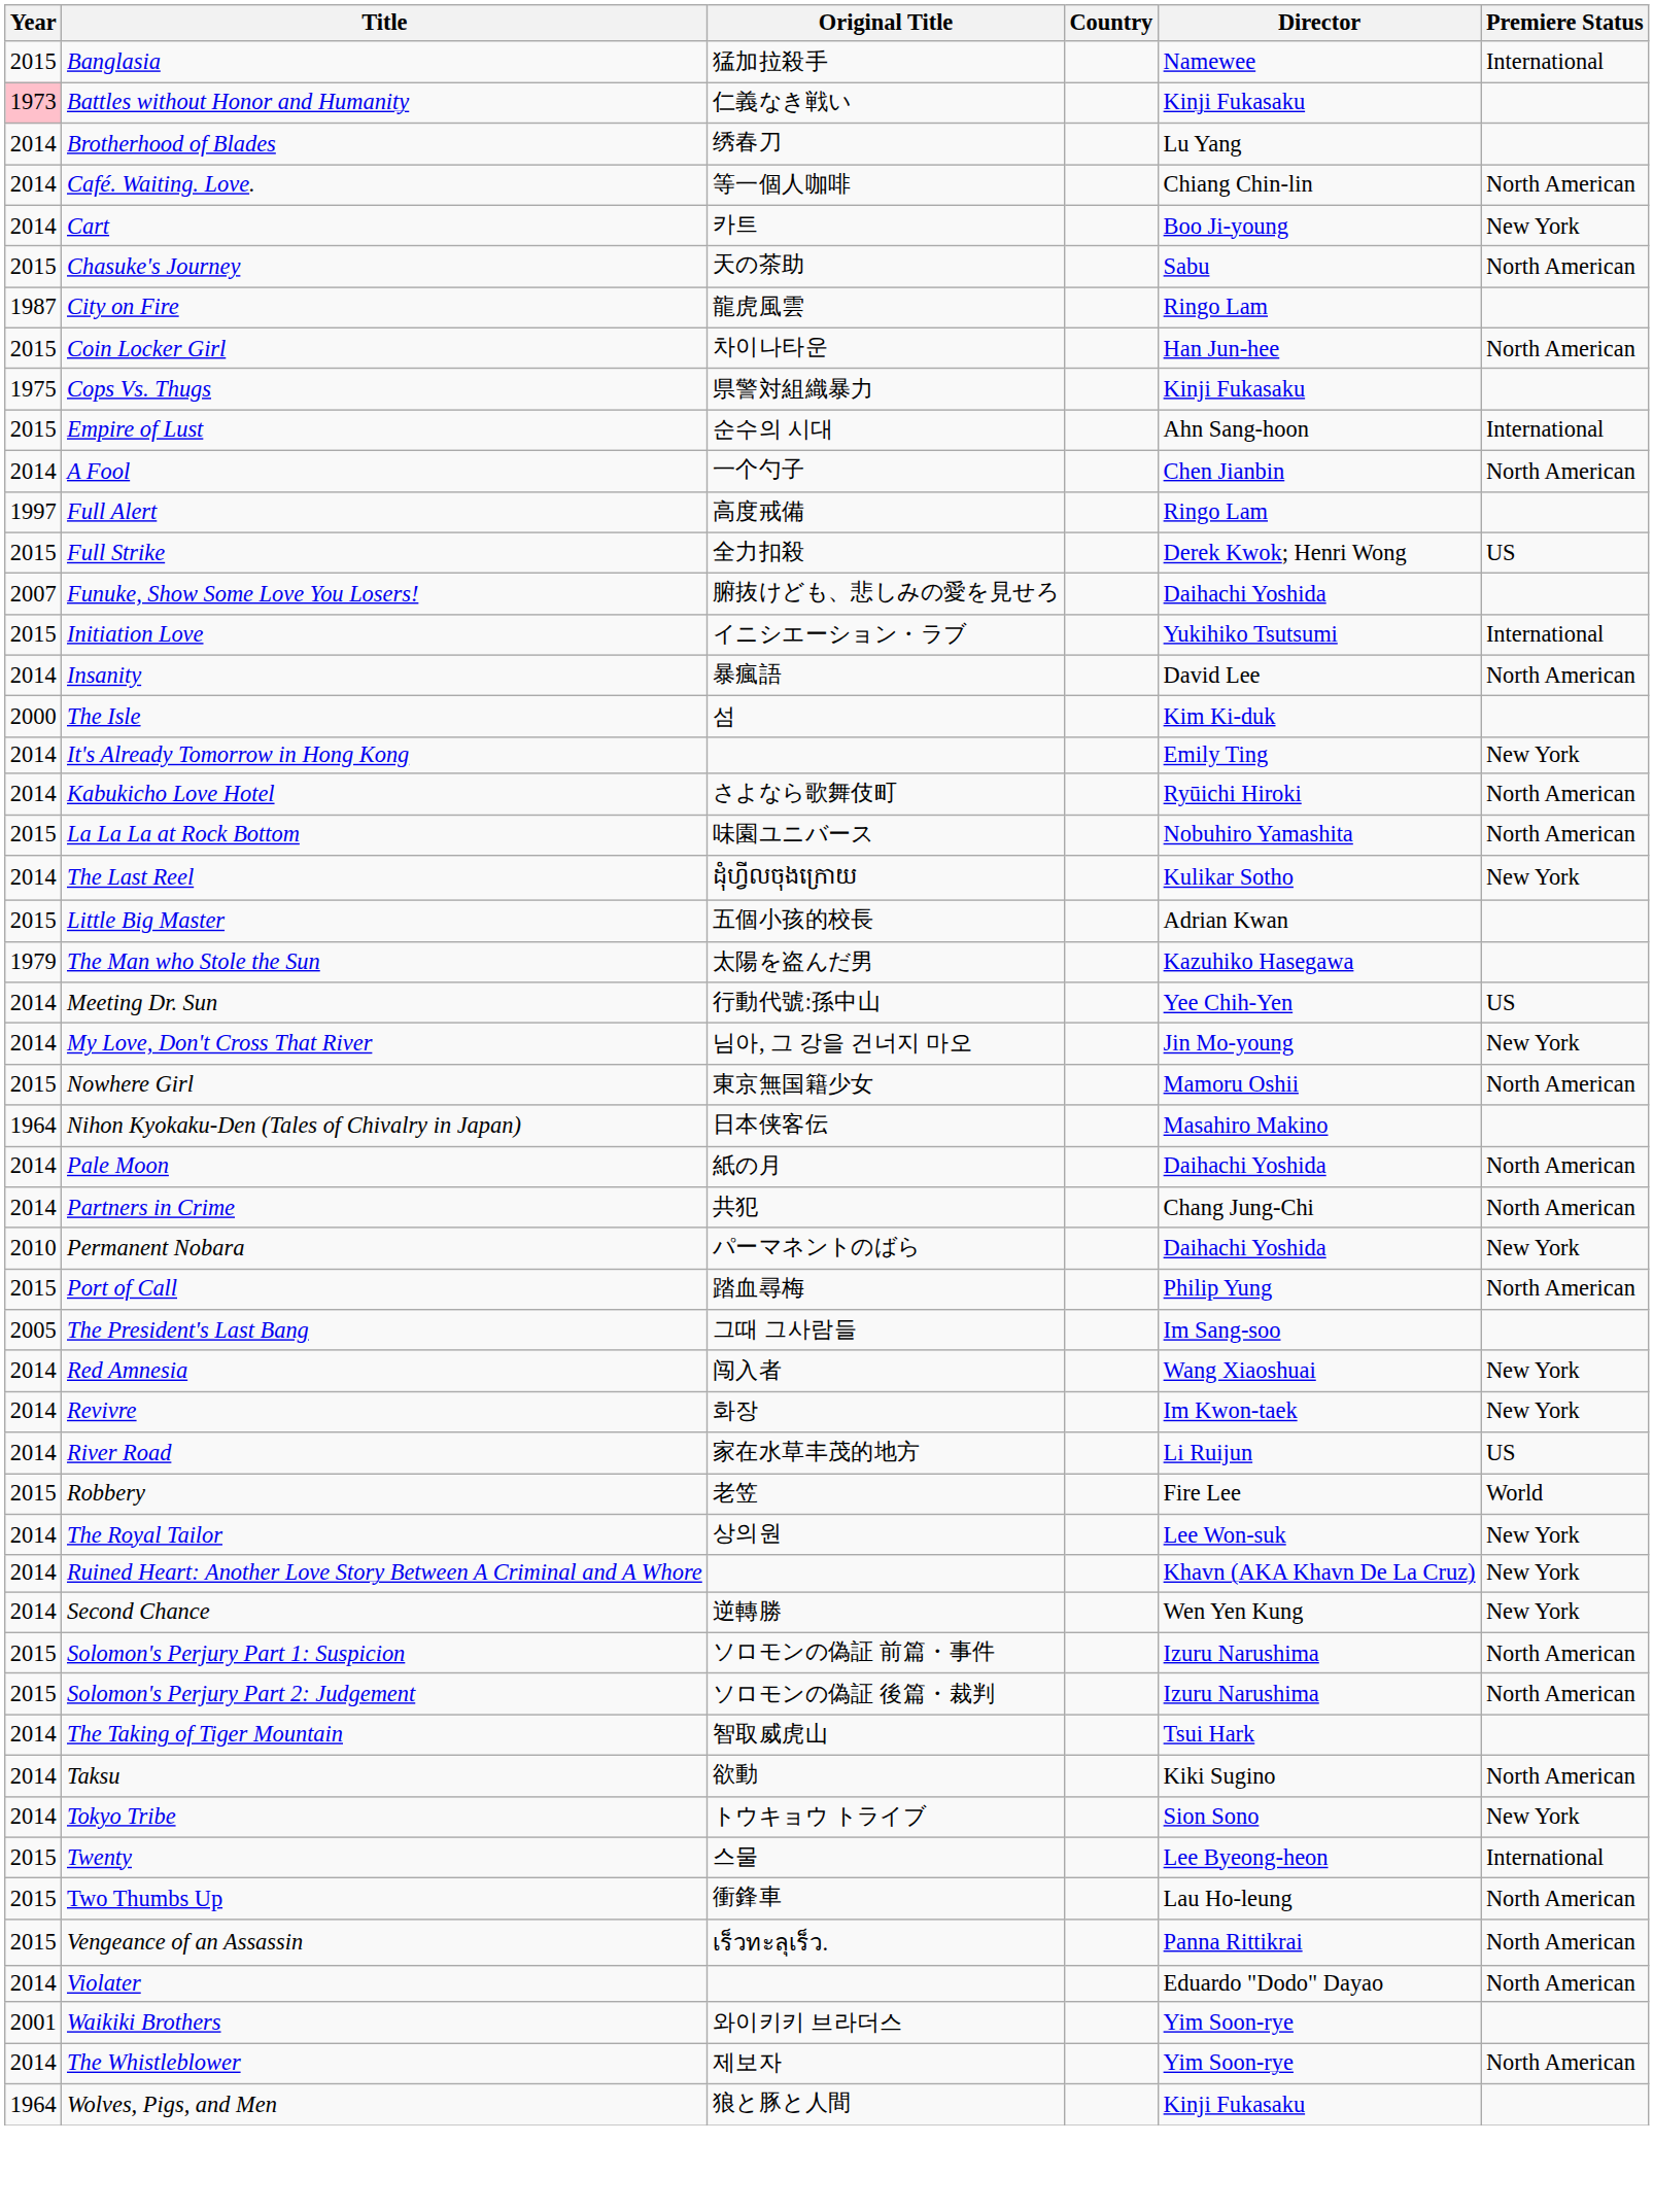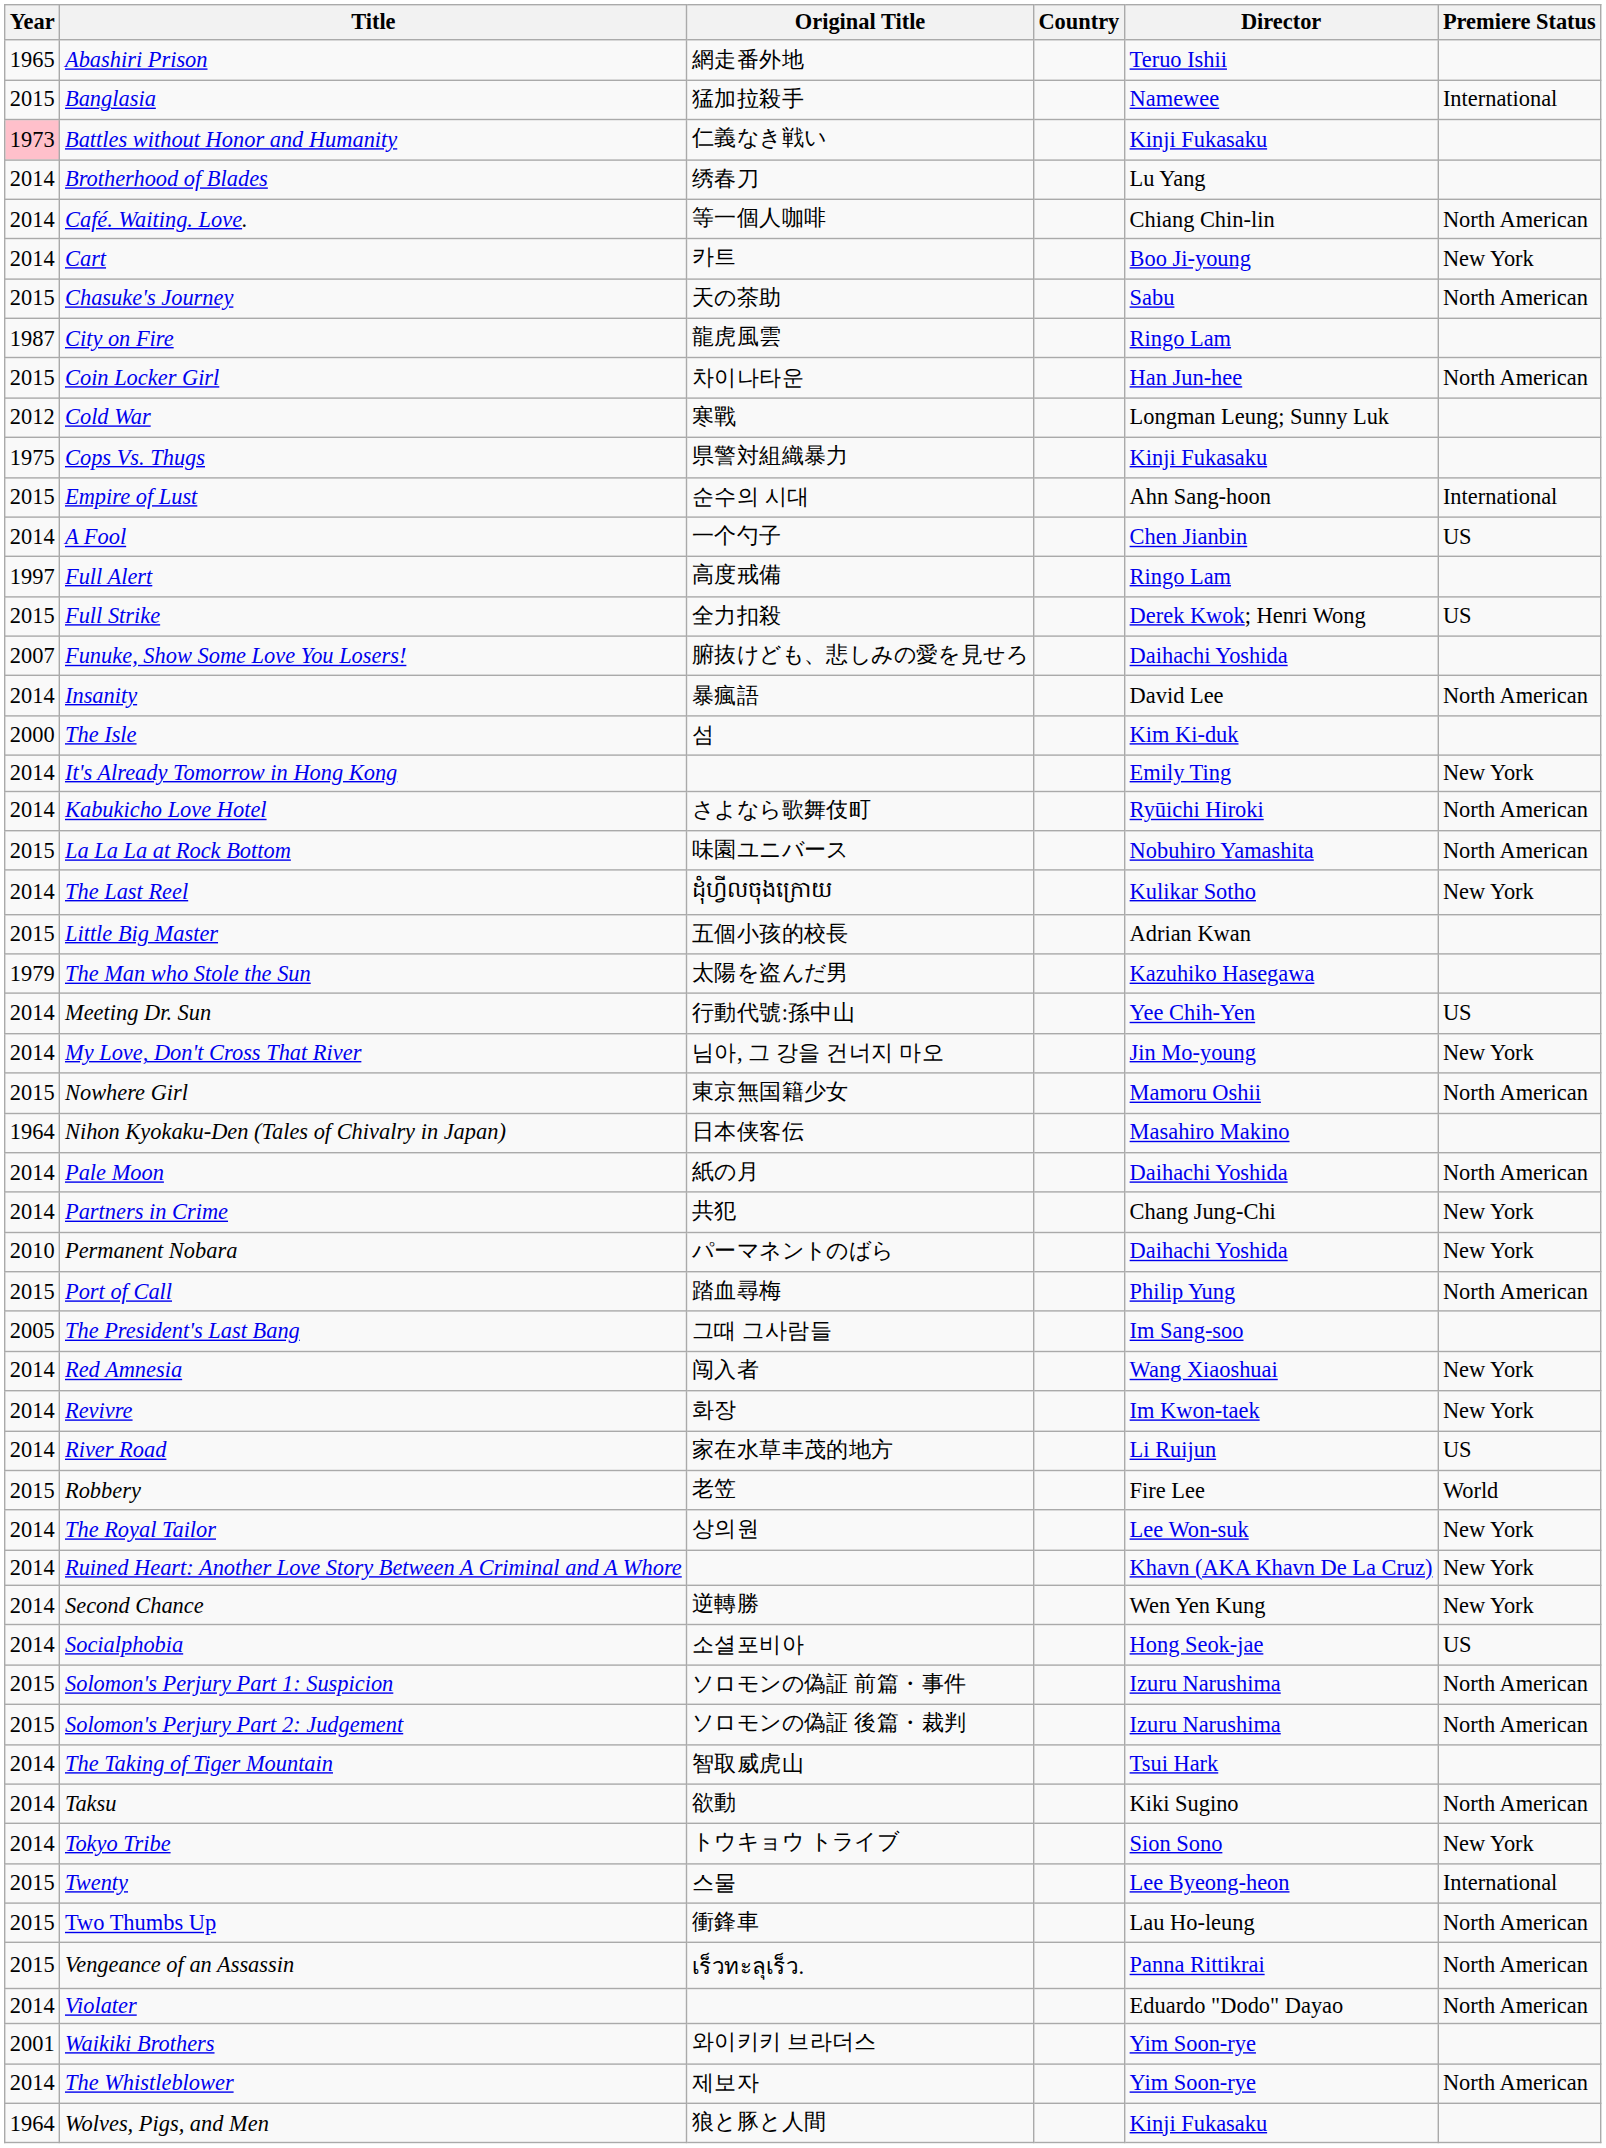+ row: 1965 | Abashiri Prison | 網走番外地 | Teruo Ishii
+ row: 2012 | Cold War | 寒戰 | Longman Leung; Sunny Luk
A Fool | Premiere Status: North American -> US
- row: 2015 | Initiation Love | イニシエーション・ラブ | Yukihiko Tsutsumi | International
Partners in Crime | Premiere Status: North American -> New York
+ row: 2014 | Socialphobia | 소셜포비아 | Hong Seok-jae | US
